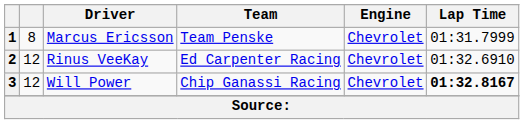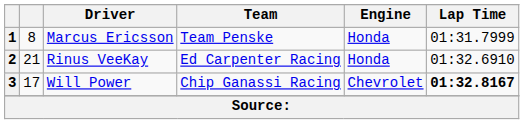1 | Engine: Chevrolet -> Honda
2 | column 2: 12 -> 21
2 | Engine: Chevrolet -> Honda
3 | column 2: 12 -> 17
